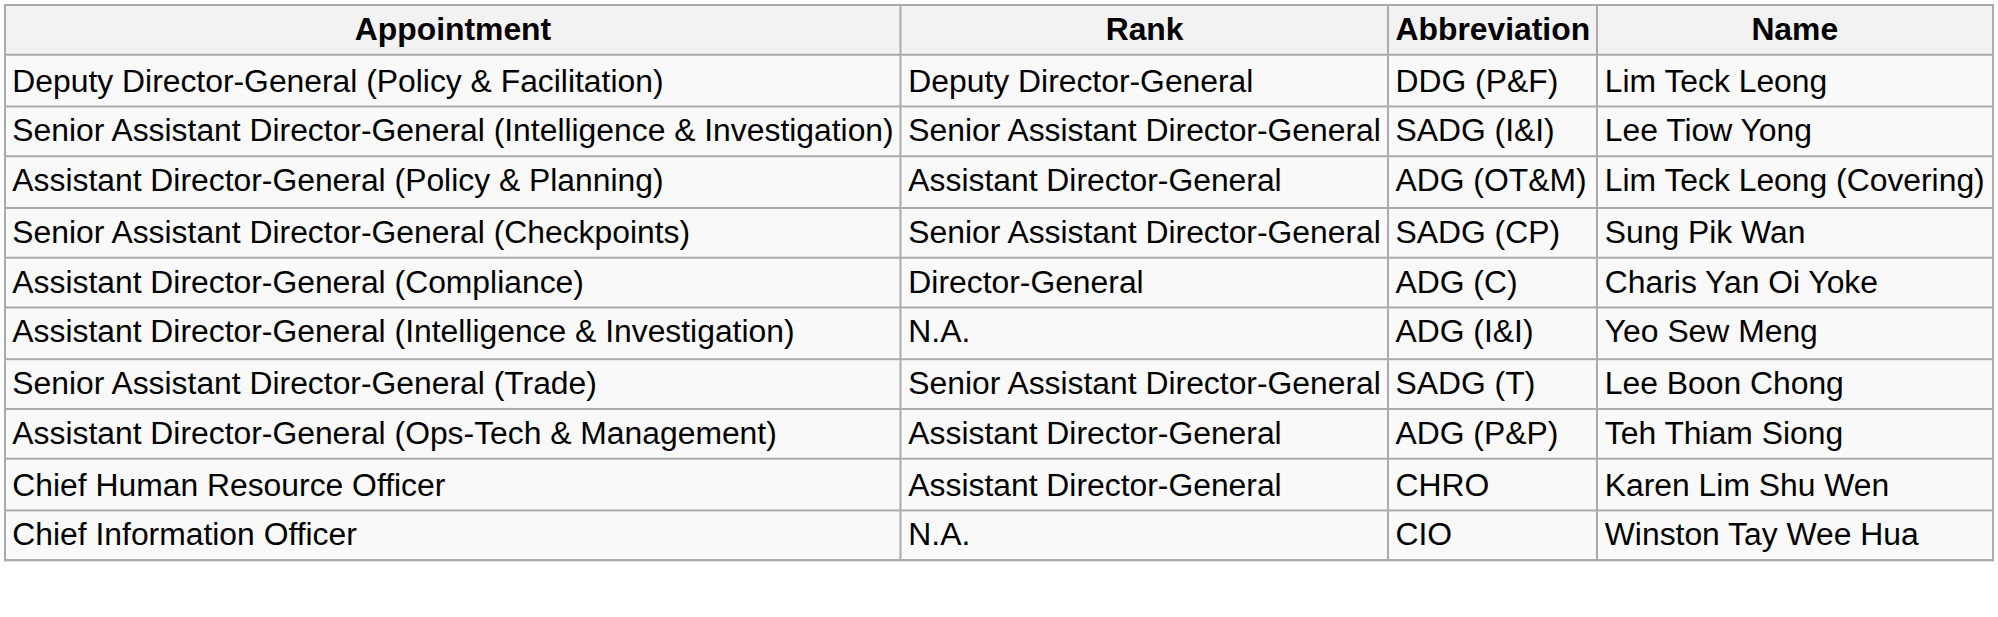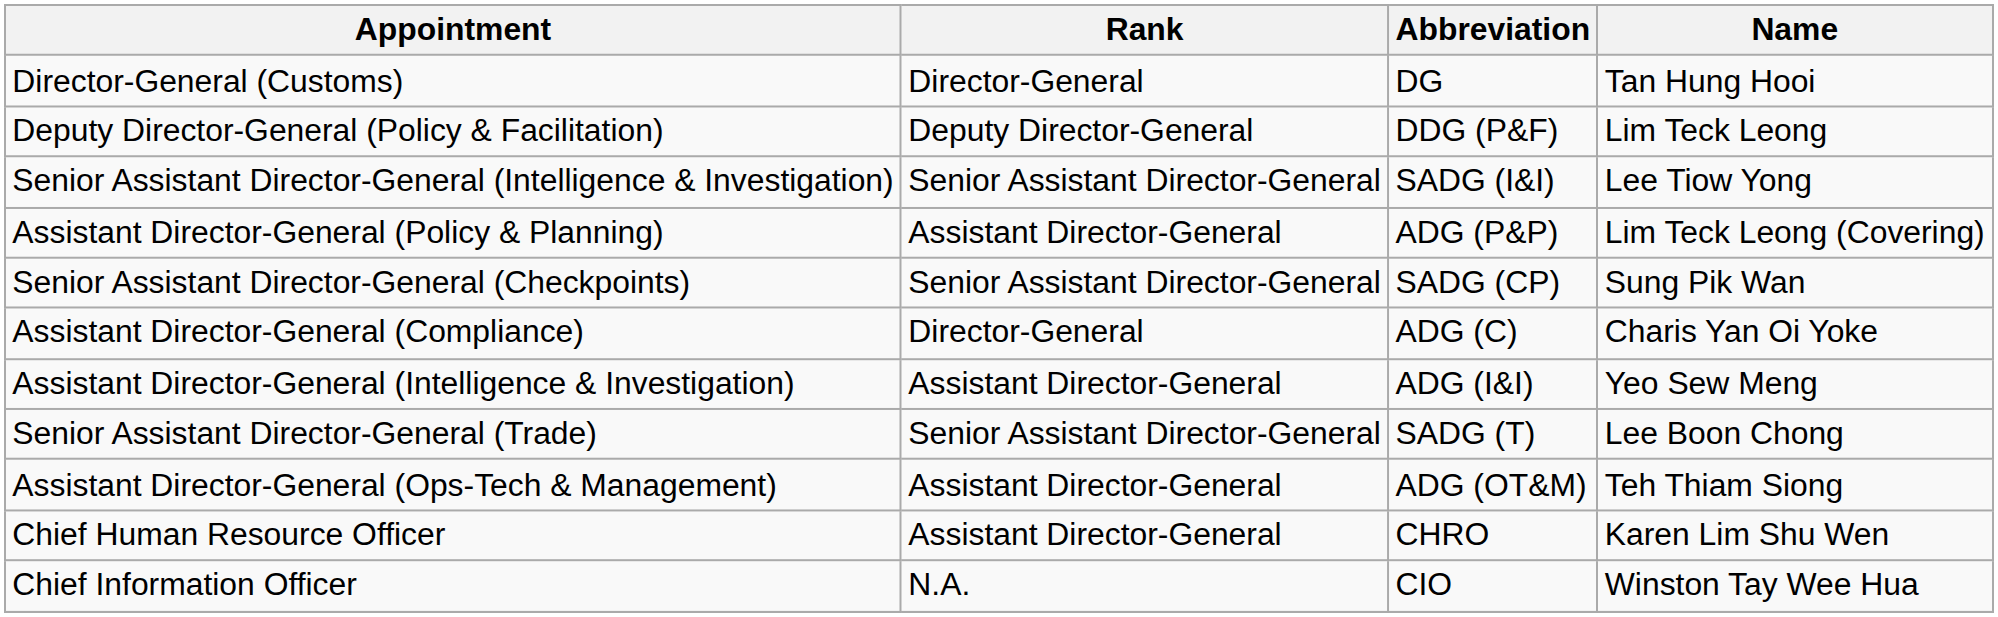+ row: Director-General (Customs) | Director-General | DG | Tan Hung Hooi
Assistant Director-General (Policy & Planning) | Abbreviation: ADG (OT&M) -> ADG (P&P)
Assistant Director-General (Intelligence & Investigation) | Rank: N.A. -> Assistant Director-General
Assistant Director-General (Ops-Tech & Management) | Abbreviation: ADG (P&P) -> ADG (OT&M)
